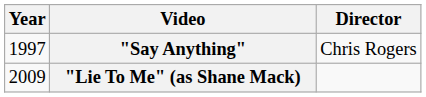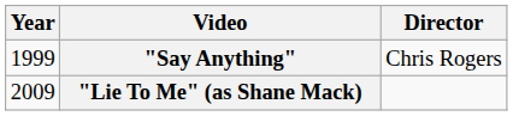"Say Anything" | Year: 1997 -> 1999
